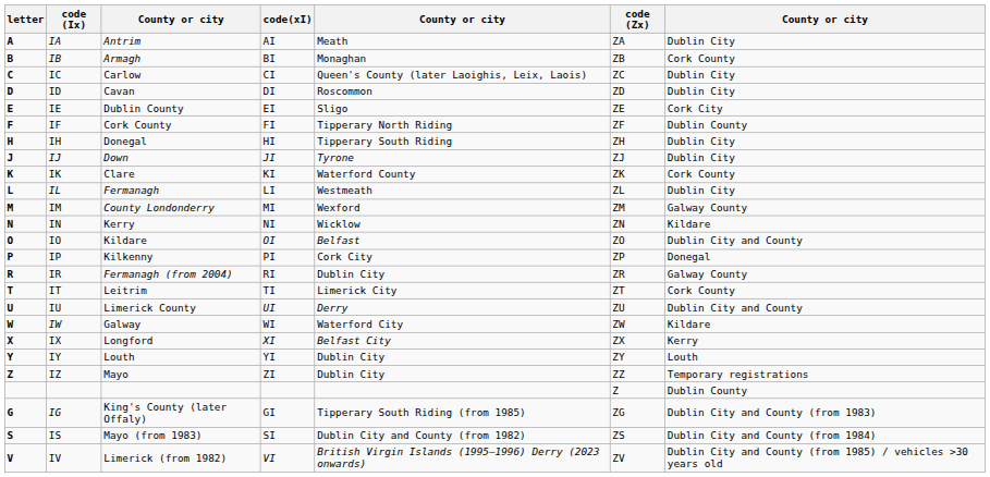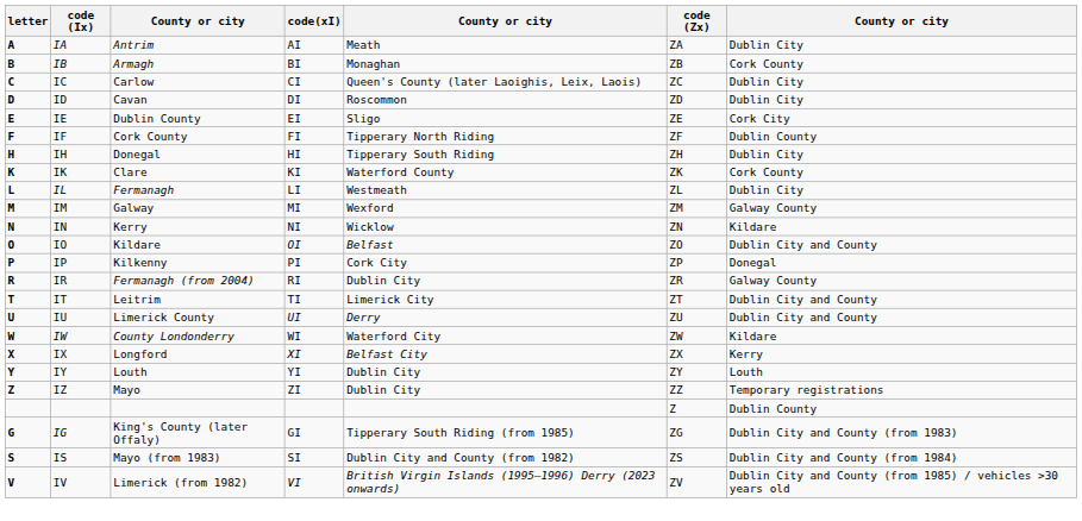- row: J | IJ | Down | JI | Tyrone | ZJ | Dublin City
IM | column 3: County Londonderry -> Galway
IT | column 7: Cork County -> Dublin City and County
IW | column 3: Galway -> County Londonderry
